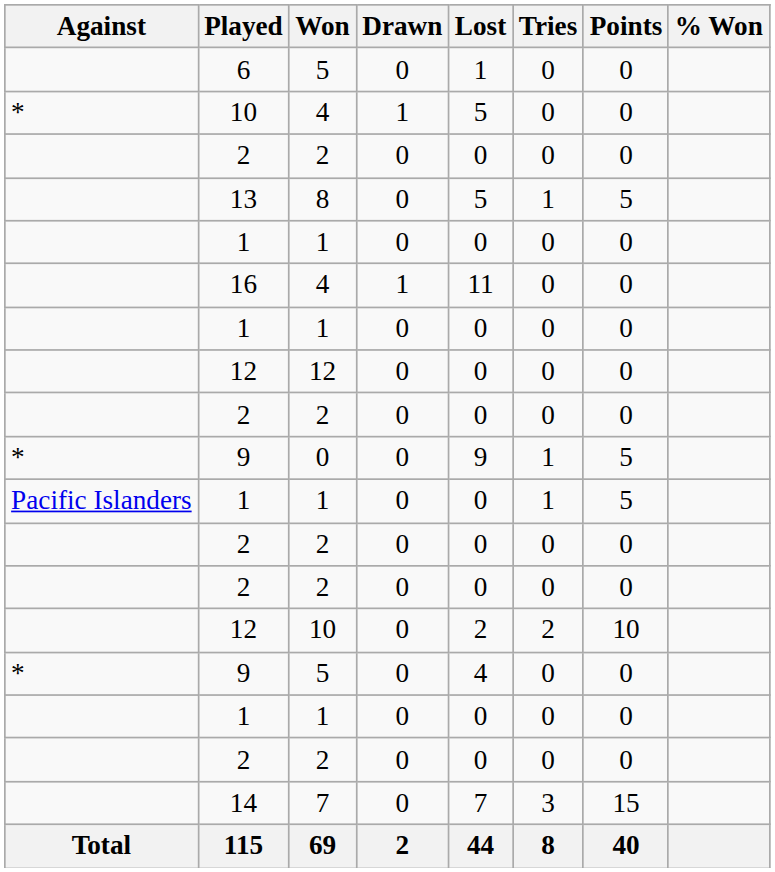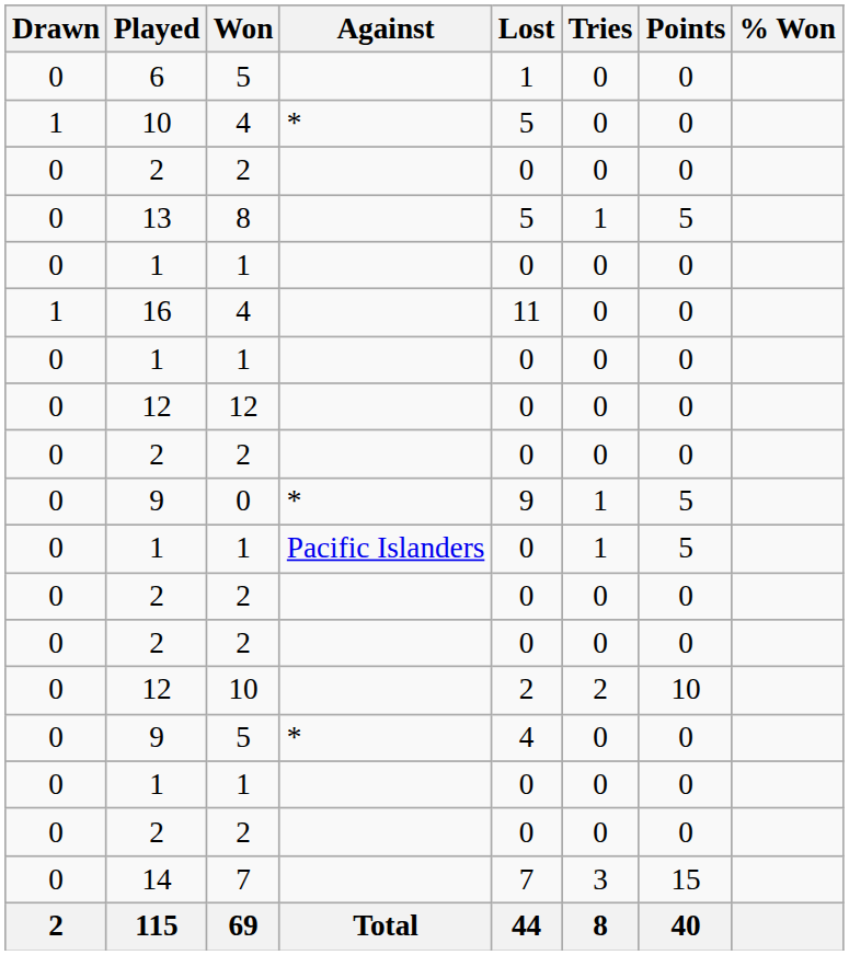columns swapped: Against <-> Drawn
